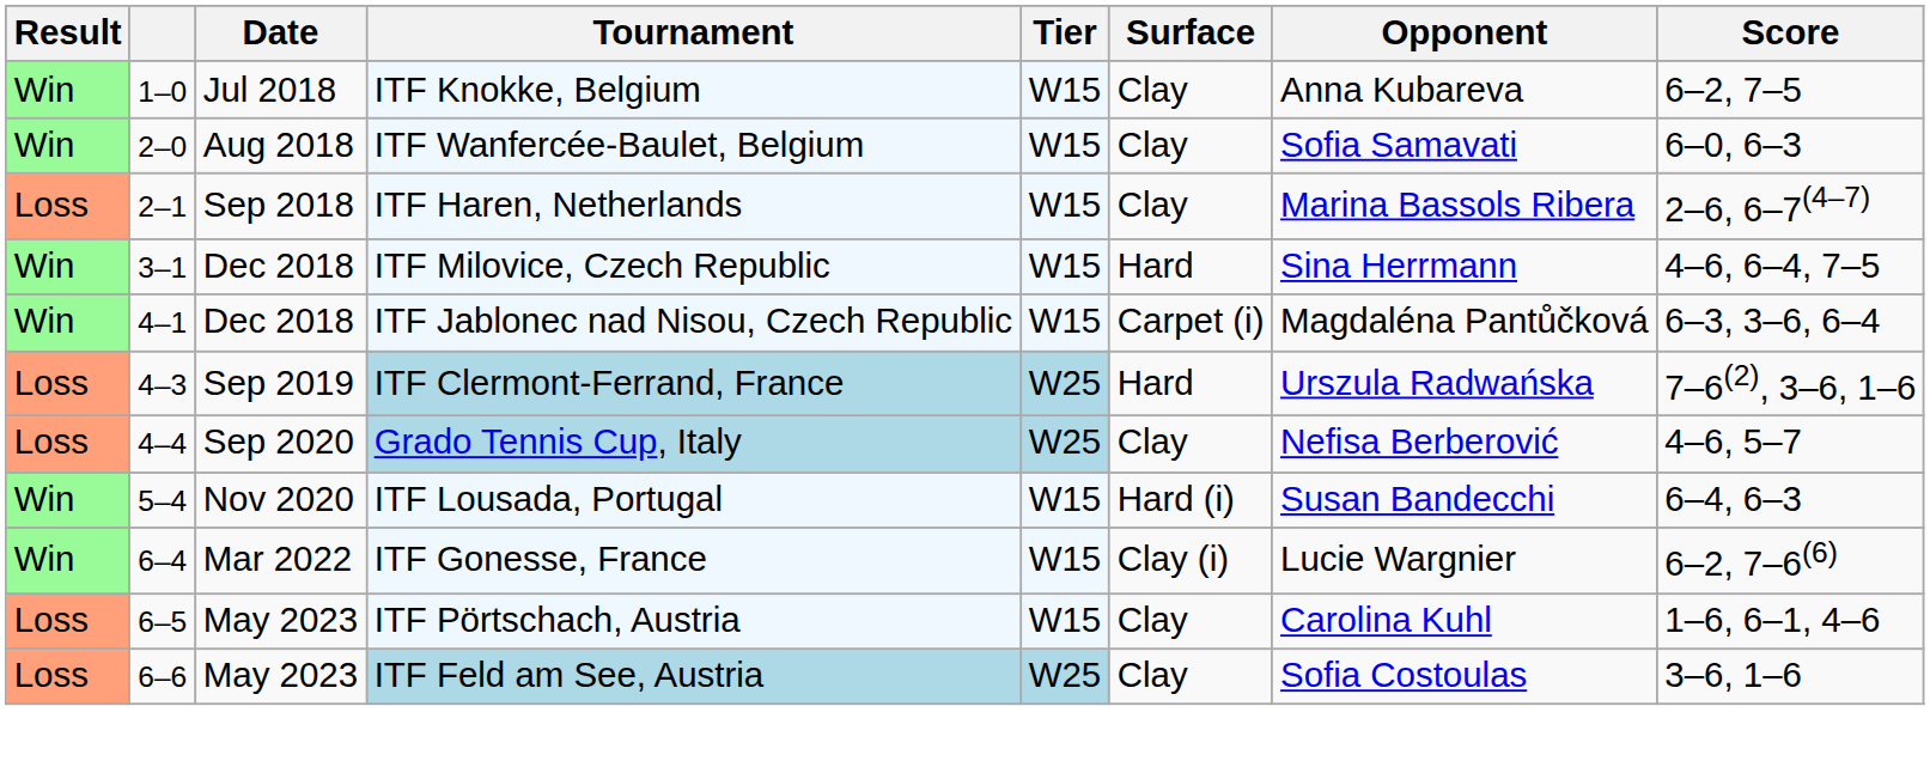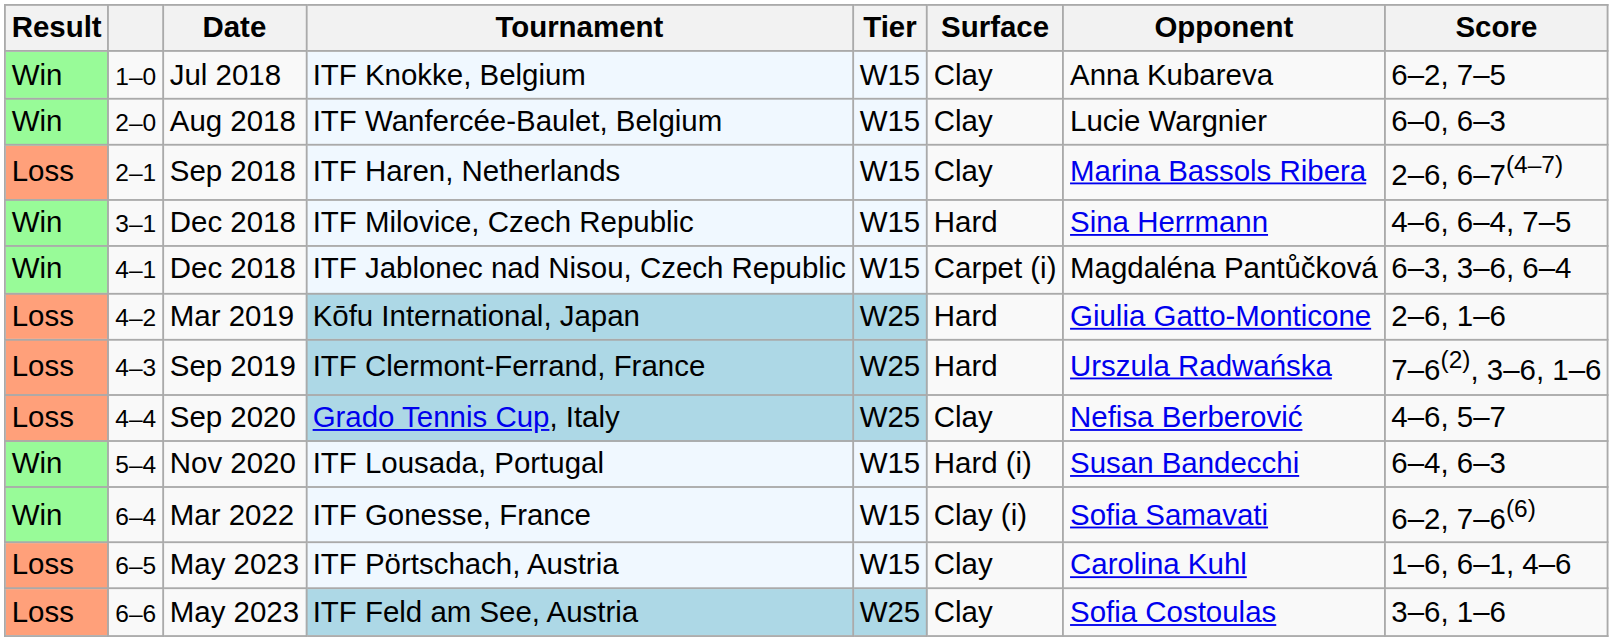ITF Wanfercée-Baulet, Belgium | Opponent: Sofia Samavati -> Lucie Wargnier
+ row: Loss | 4–2 | Mar 2019 | Kōfu International, Japan | W25 | Hard | Giulia Gatto-Monticone | 2–6, 1–6
ITF Gonesse, France | Opponent: Lucie Wargnier -> Sofia Samavati
